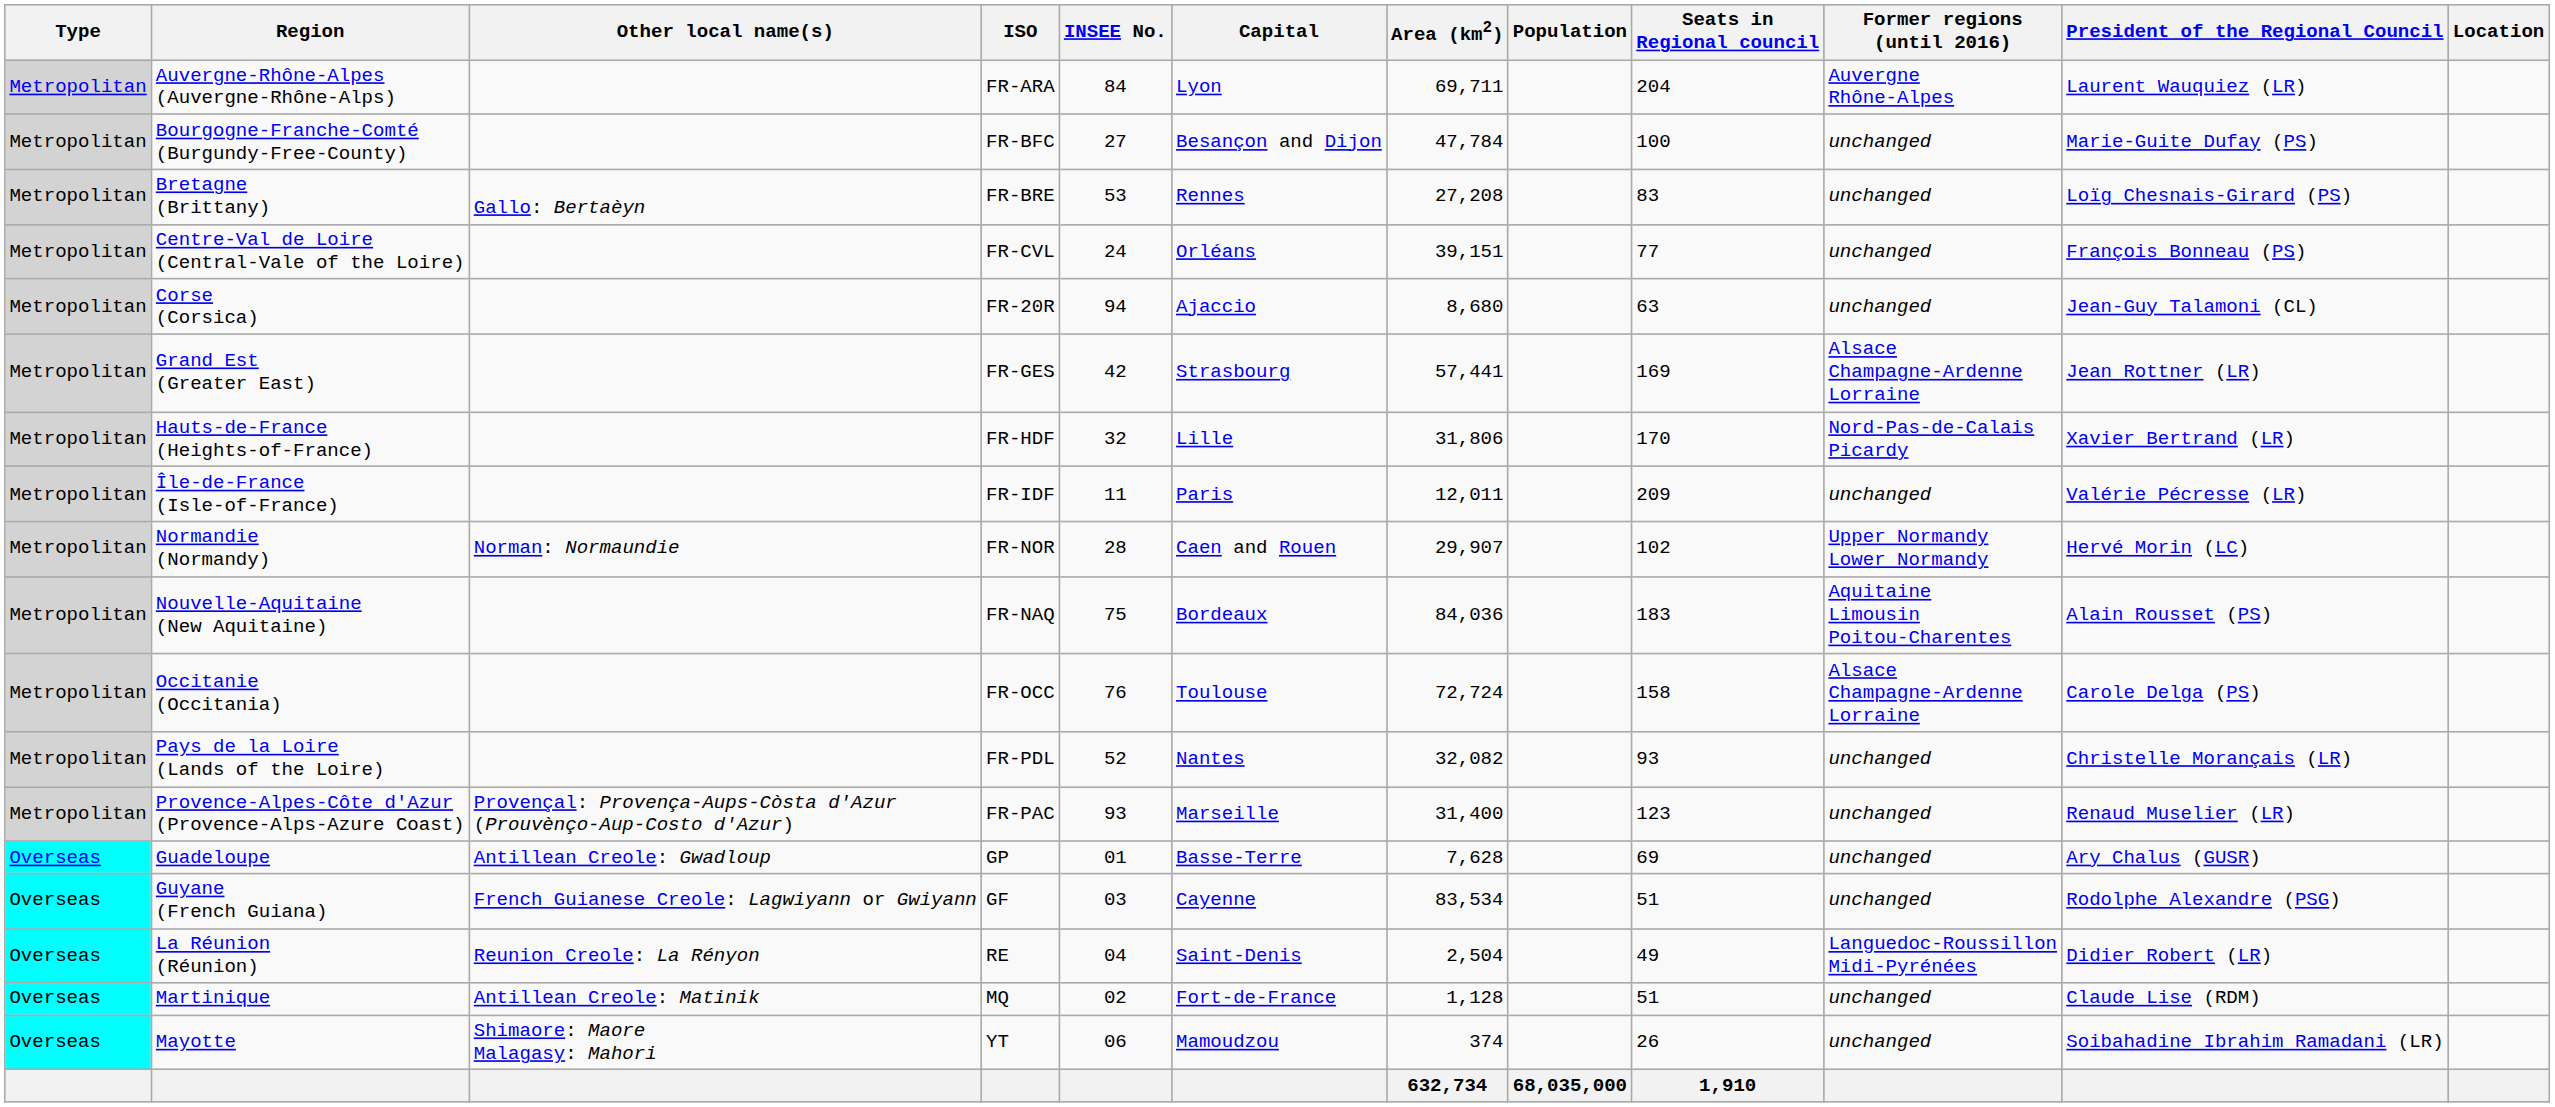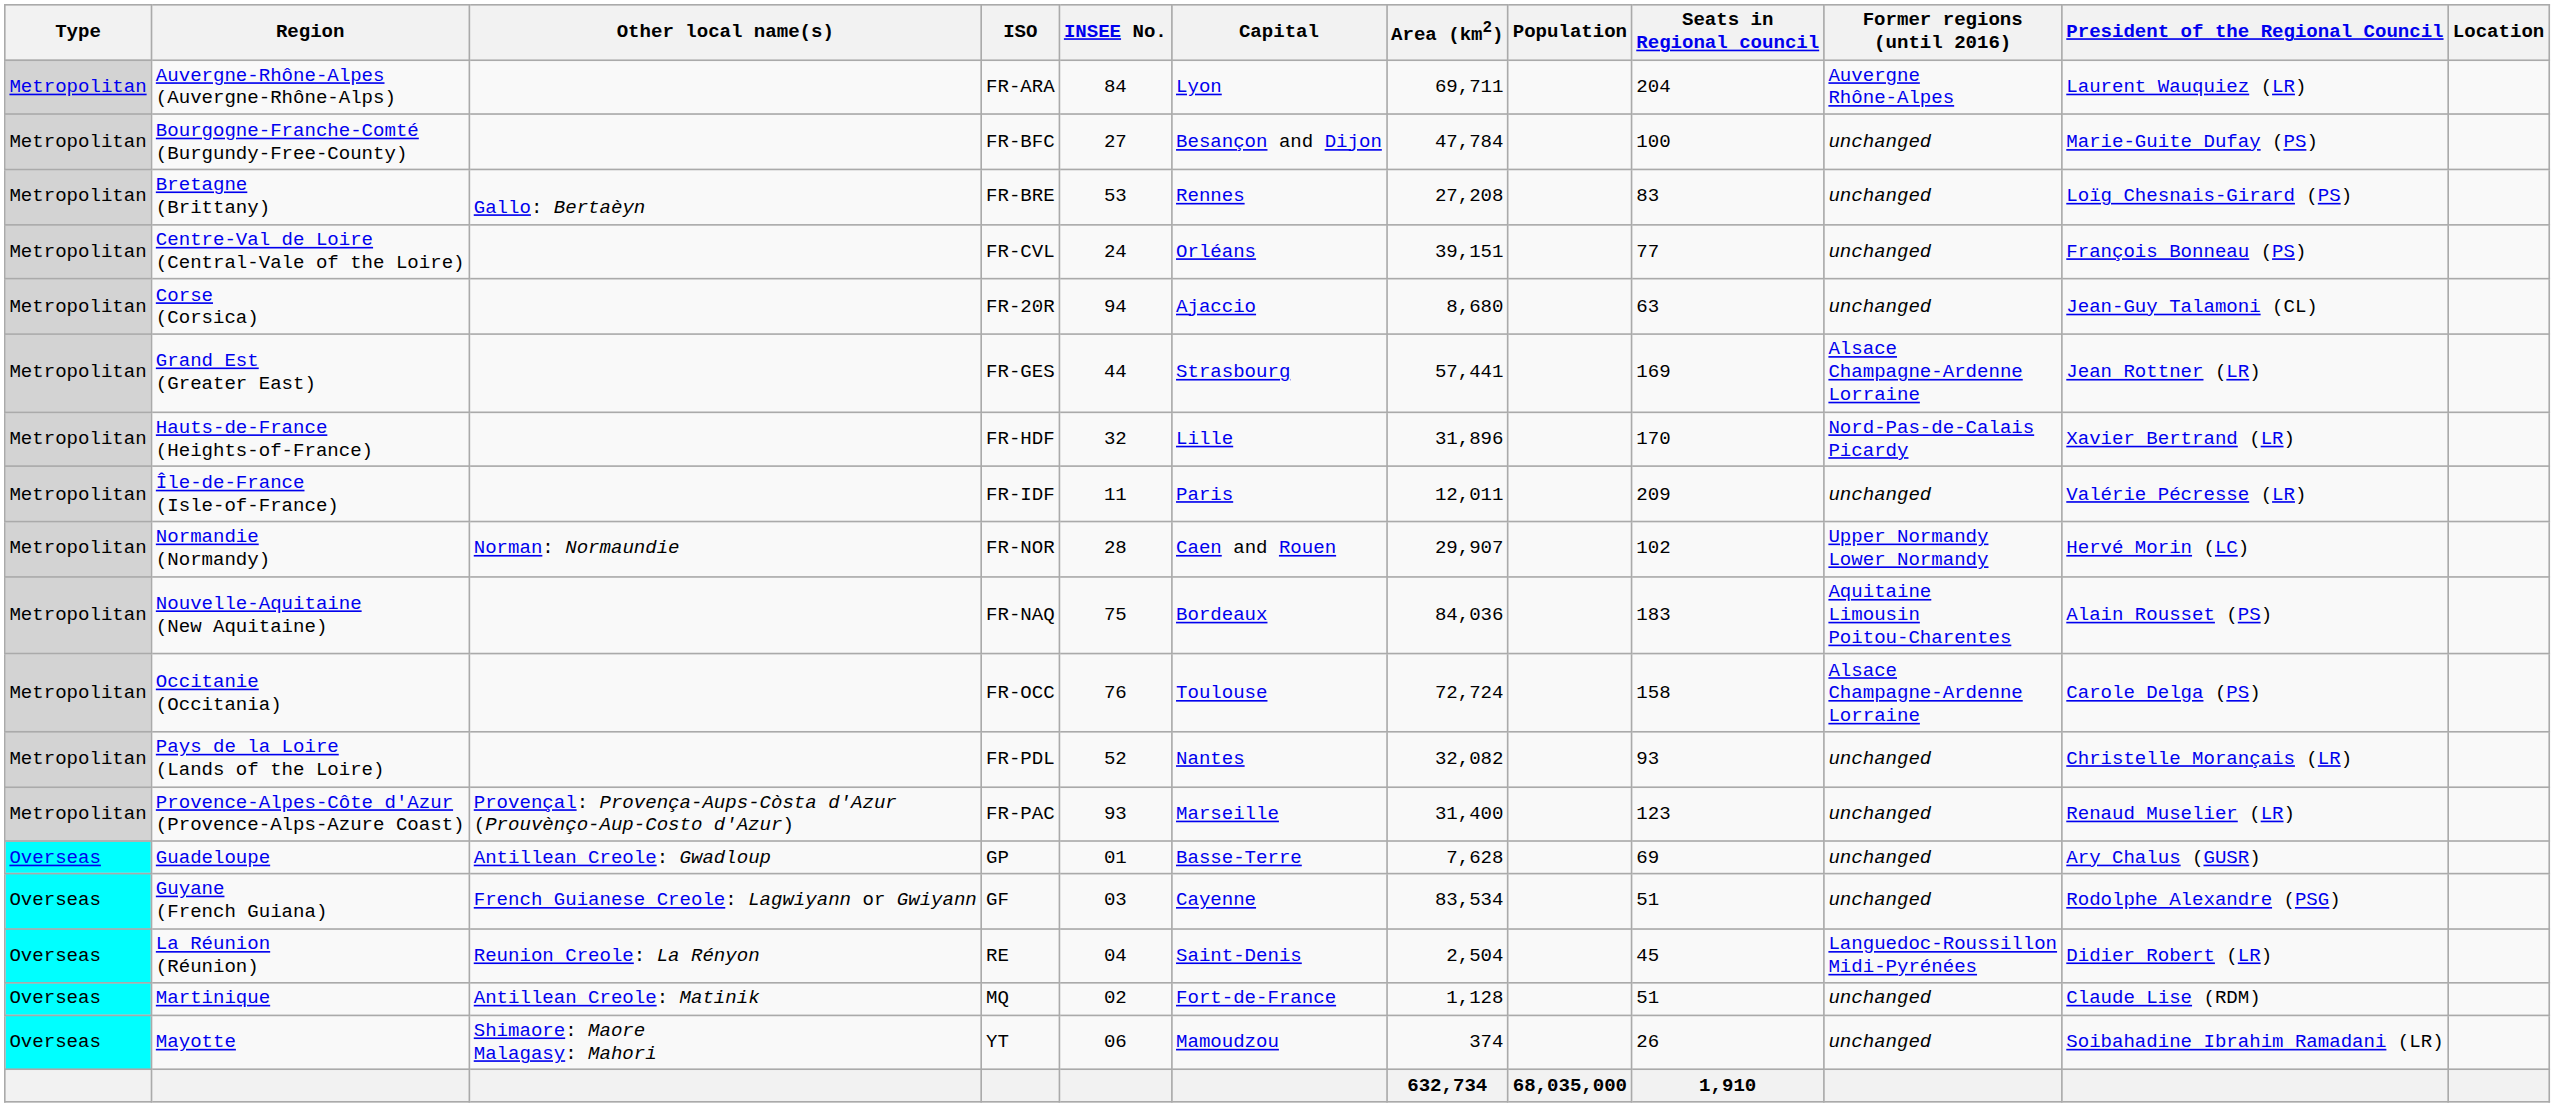Grand Est (Greater East) | INSEE No.: 42 -> 44
Hauts-de-France (Heights-of-France) | Area (km2): 31,806 -> 31,896
La Réunion (Réunion) | Seats in Regional council: 49 -> 45
